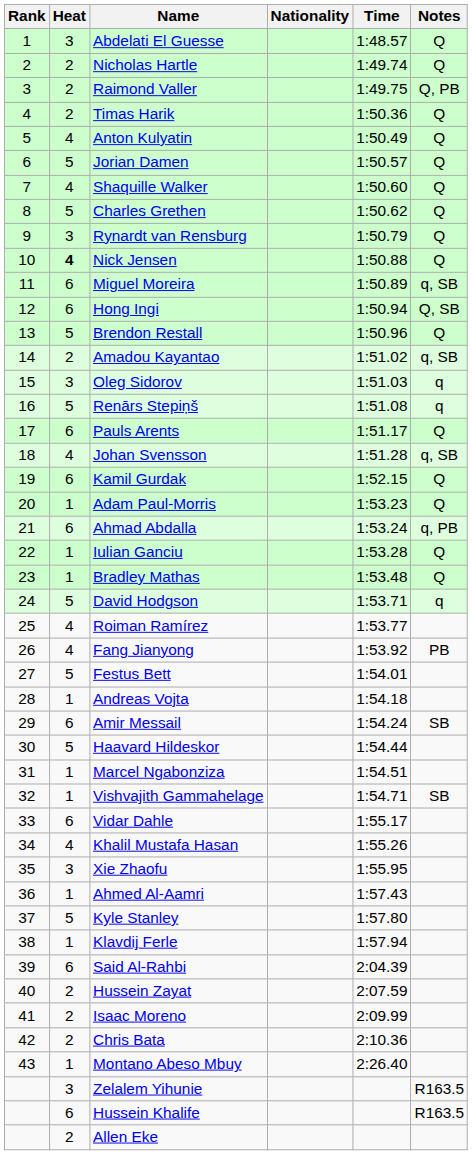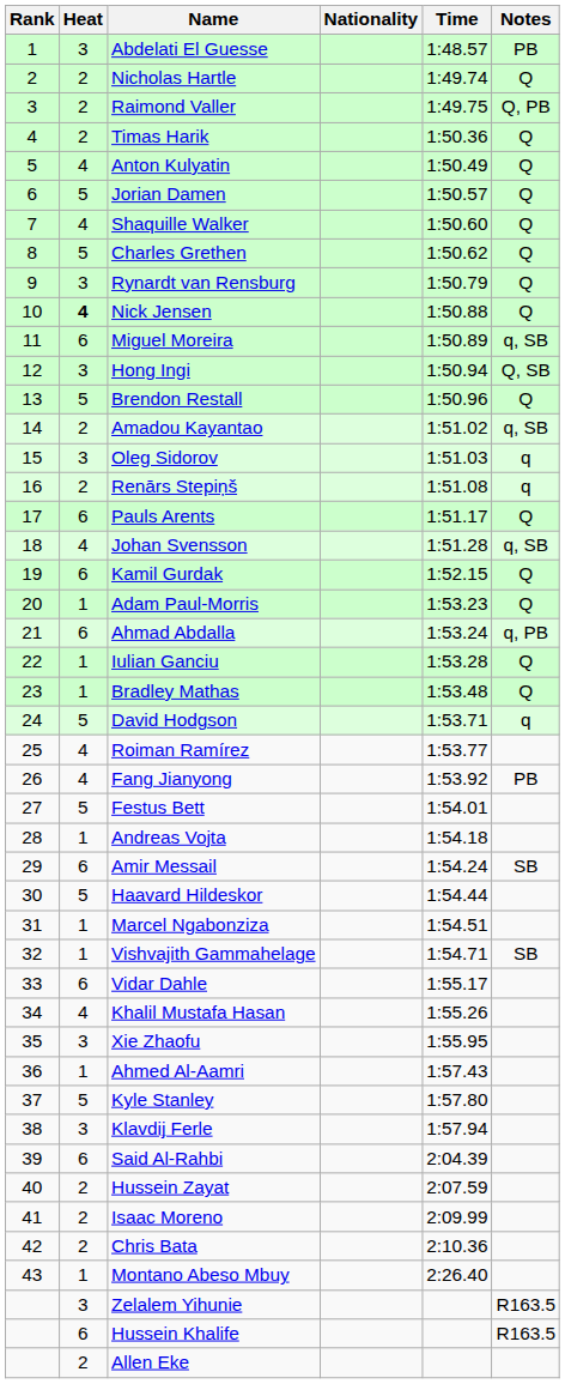Abdelati El Guesse | Notes: Q -> PB
Hong Ingi | Heat: 6 -> 3
Renārs Stepiņš | Heat: 5 -> 2
Klavdij Ferle | Heat: 1 -> 3
